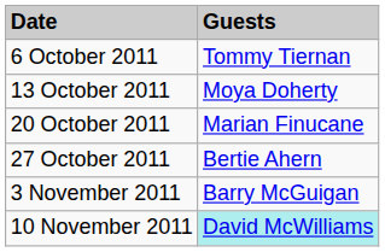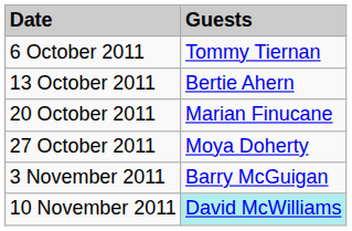13 October 2011 | Guests: Moya Doherty -> Bertie Ahern
27 October 2011 | Guests: Bertie Ahern -> Moya Doherty
